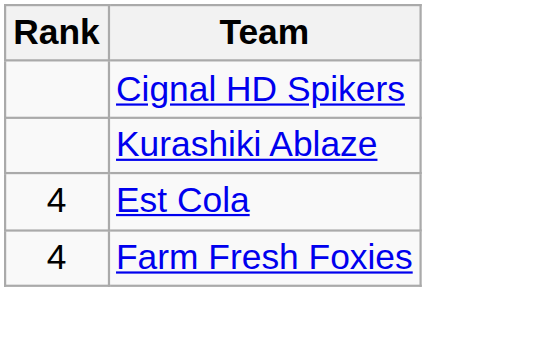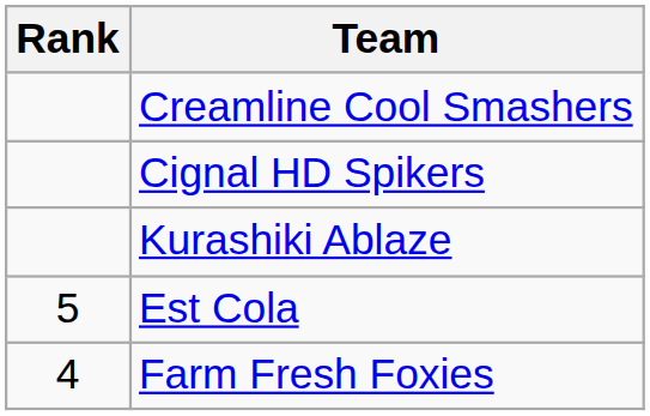+ row: Creamline Cool Smashers
Est Cola | Rank: 4 -> 5
